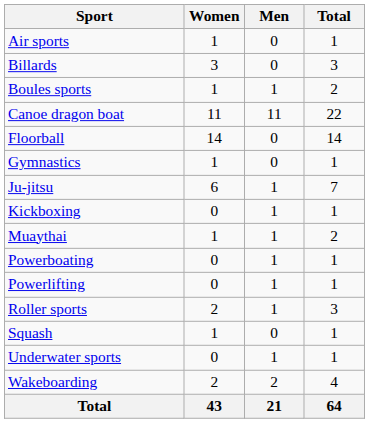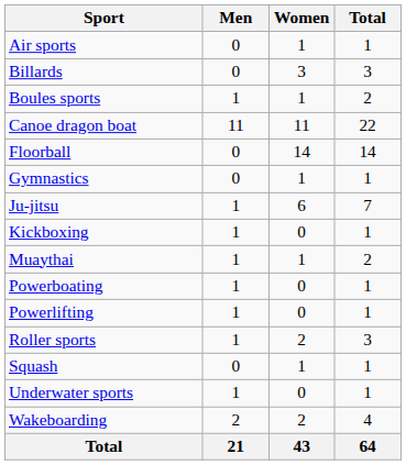columns swapped: Men <-> Women
